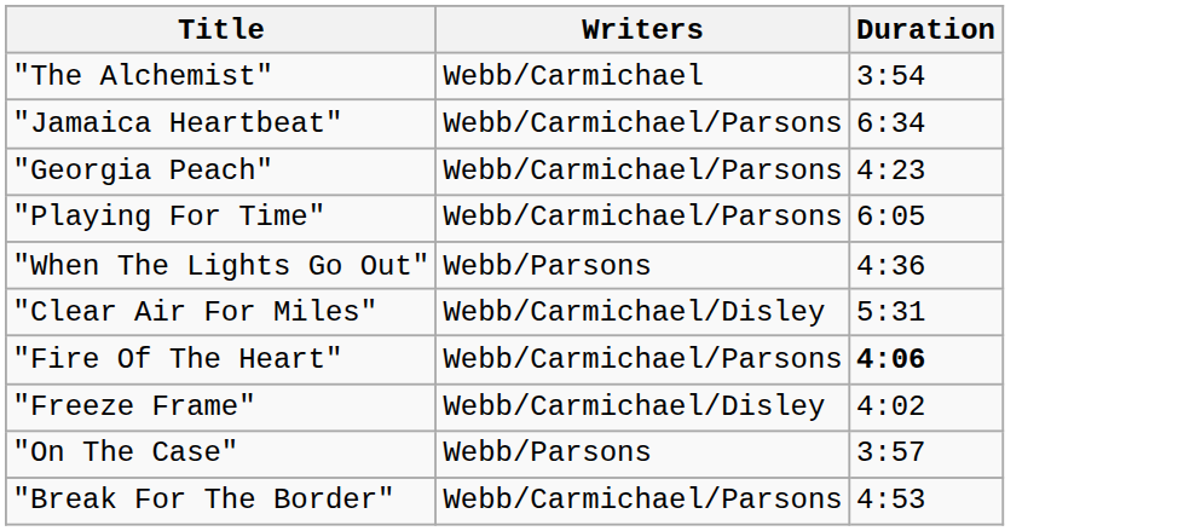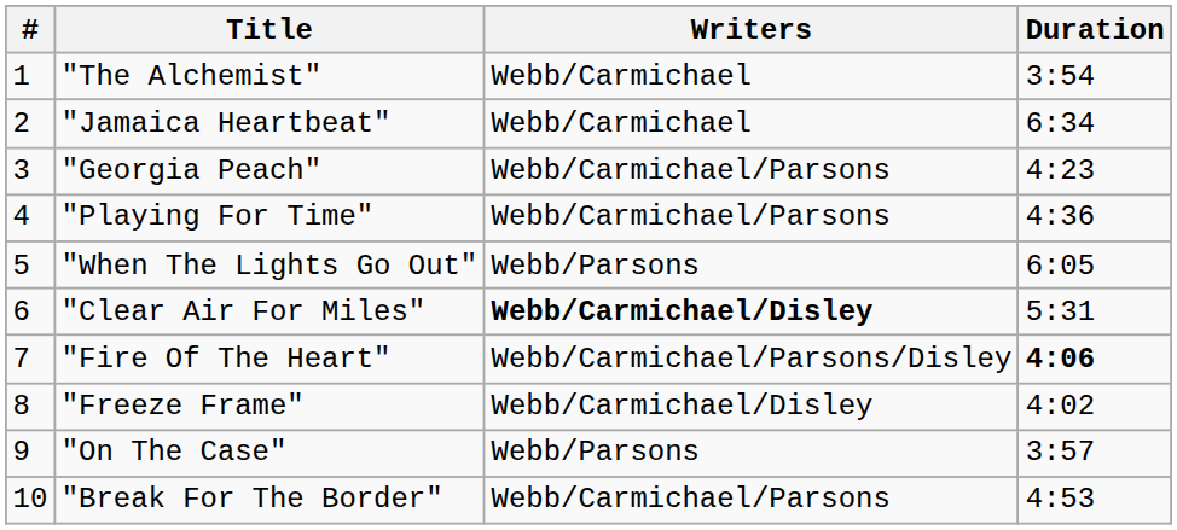+ column: # | 1 | 2 | 3 | 4 | 5 | 6 | 7 | 8 | 9 | 10
"Jamaica Heartbeat" | Writers: Webb/Carmichael/Parsons -> Webb/Carmichael
"Playing For Time" | Duration: 6:05 -> 4:36
"When The Lights Go Out" | Duration: 4:36 -> 6:05
"Clear Air For Miles" | Writers: normal -> bold
"Fire Of The Heart" | Writers: Webb/Carmichael/Parsons -> Webb/Carmichael/Parsons/Disley
